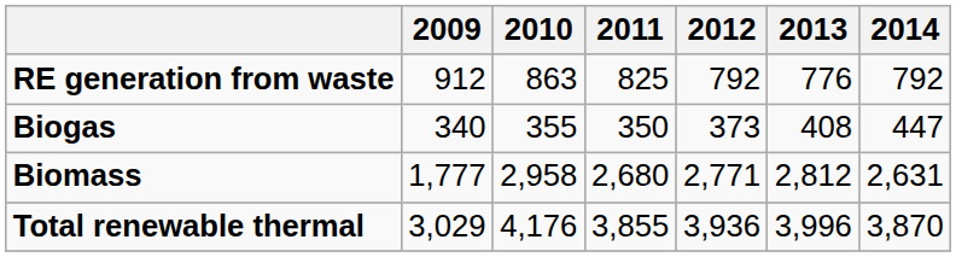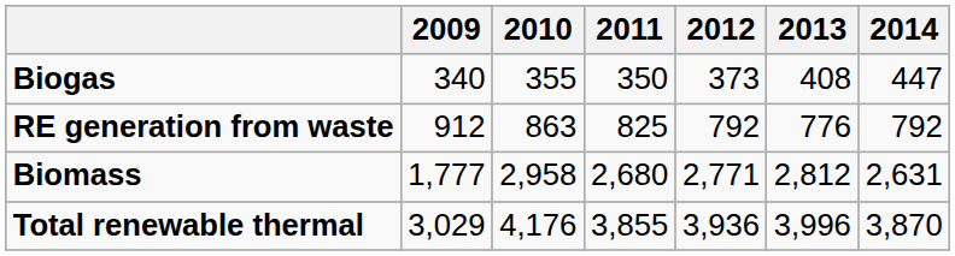rows swapped: RE generation from waste <-> Biogas
